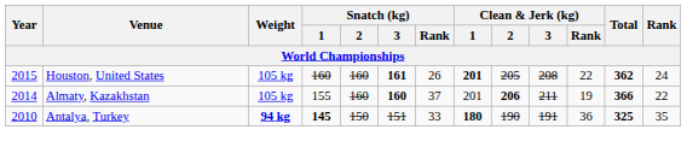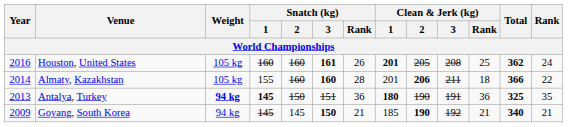Houston, United States | Year: 2015 -> 2016
Houston, United States | Clean & Jerk (kg) / Rank: 22 -> 25
Almaty, Kazakhstan | Snatch (kg) / Rank: 37 -> 28
Almaty, Kazakhstan | Clean & Jerk (kg) / Rank: 19 -> 18
Antalya, Turkey | Year: 2010 -> 2013
Antalya, Turkey | Snatch (kg) / Rank: 33 -> 36
+ row: 2009 | Goyang, South Korea | 94 kg | 145 | 145 | 150 | 21 | 185 | 190 | 192 | 21 | 340 | 21
